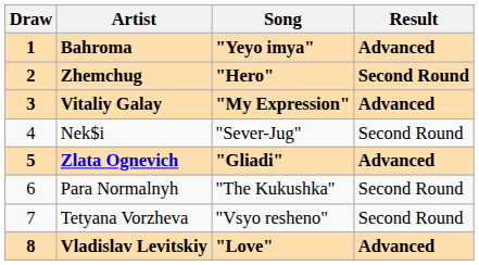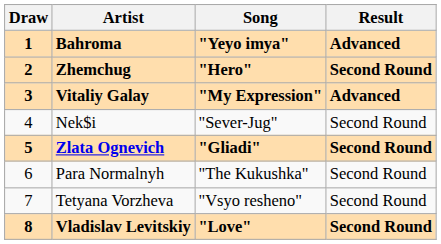Zlata Ognevich | Result: Advanced -> Second Round
Vladislav Levitskiy | Result: Advanced -> Second Round
